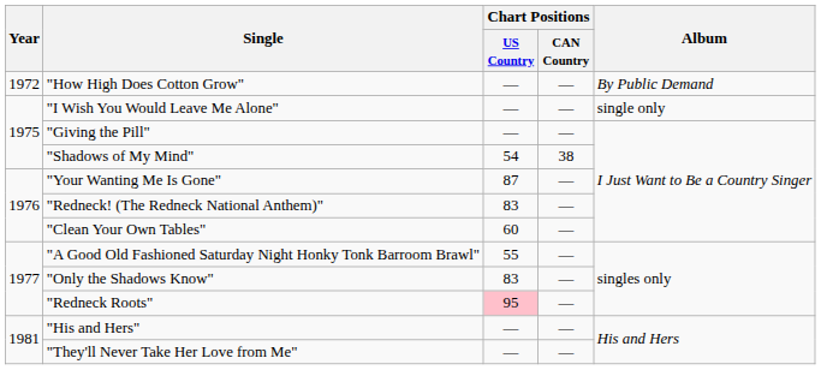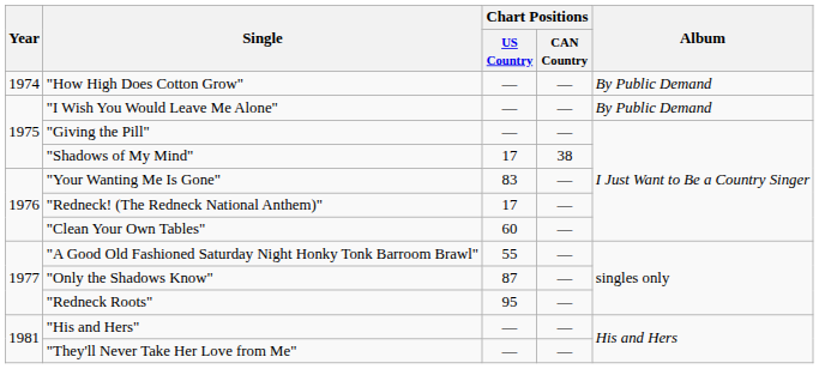"How High Does Cotton Grow" | Year: 1972 -> 1974
"I Wish You Would Leave Me Alone" | Album: single only -> By Public Demand
"Shadows of My Mind" | Chart Positions / US Country: 54 -> 17
"Your Wanting Me Is Gone" | Chart Positions / US Country: 87 -> 83
"Redneck! (The Redneck National Anthem)" | Chart Positions / US Country: 83 -> 17
"Only the Shadows Know" | Chart Positions / US Country: 83 -> 87
"Redneck Roots" | Chart Positions / US Country: pink background -> no background
